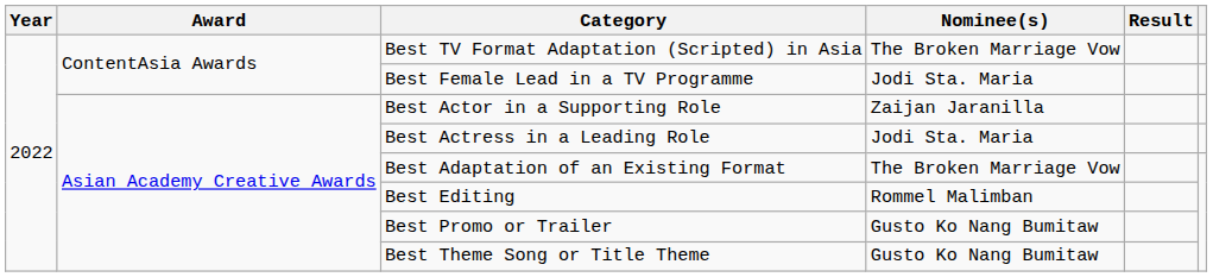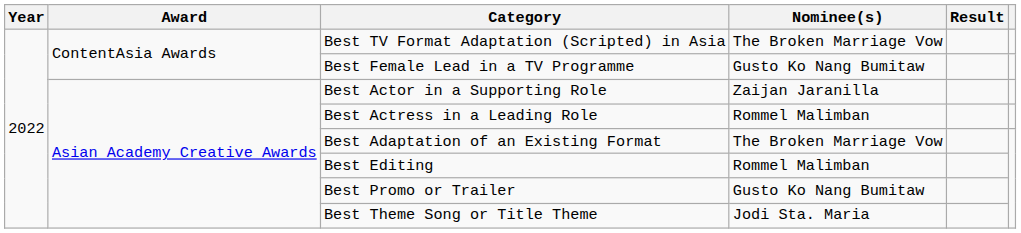Best Female Lead in a TV Programme | Nominee(s): Jodi Sta. Maria -> Gusto Ko Nang Bumitaw
Best Actress in a Leading Role | Nominee(s): Jodi Sta. Maria -> Rommel Malimban
Best Theme Song or Title Theme | Nominee(s): Gusto Ko Nang Bumitaw -> Jodi Sta. Maria
